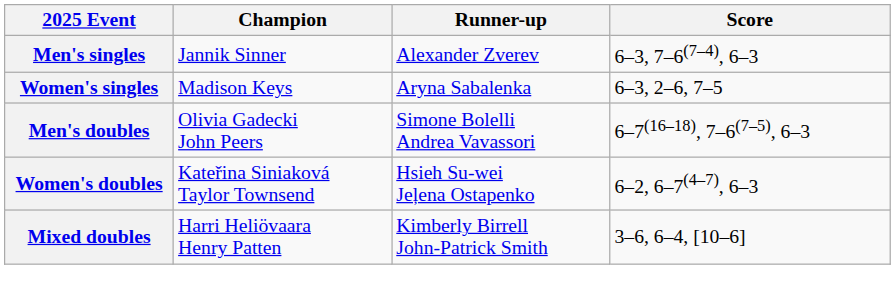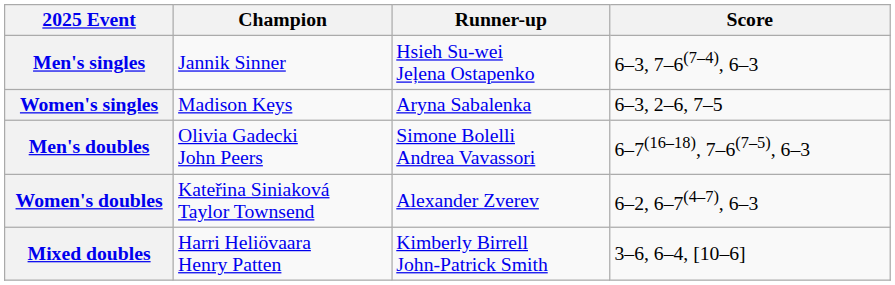Men's singles | Runner-up: Alexander Zverev -> Hsieh Su-wei Jeļena Ostapenko
Women's doubles | Runner-up: Hsieh Su-wei Jeļena Ostapenko -> Alexander Zverev
